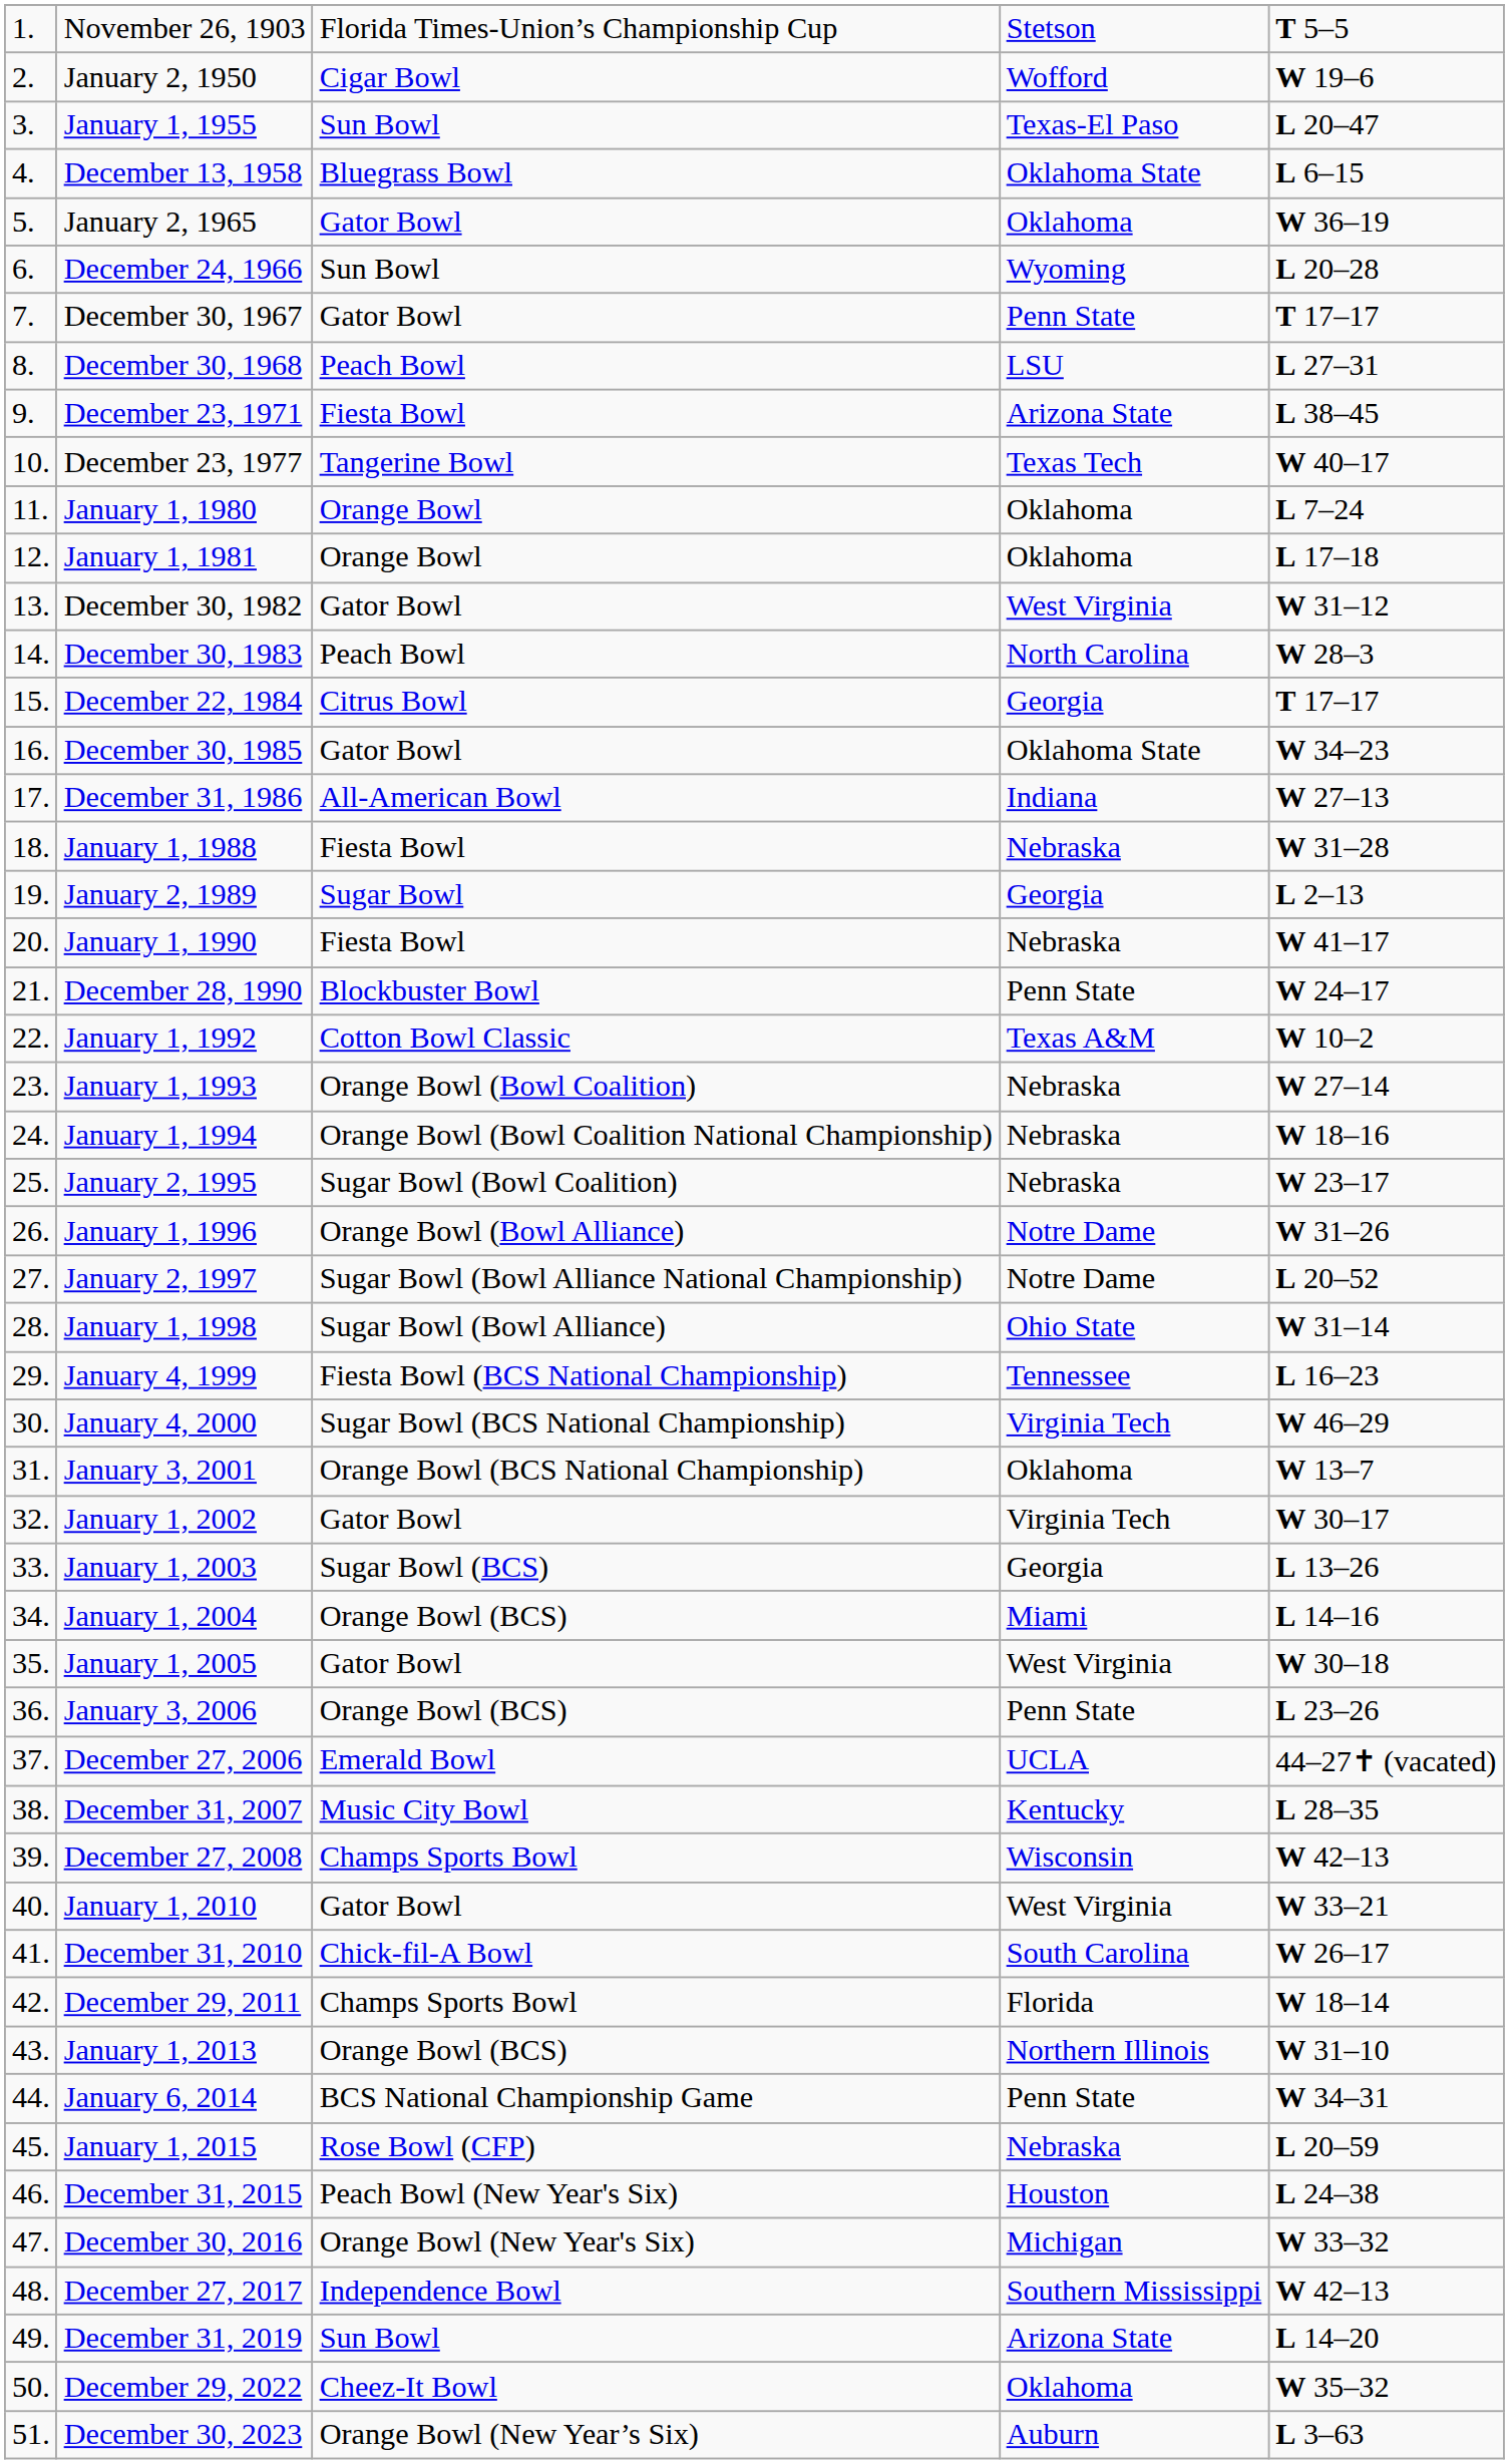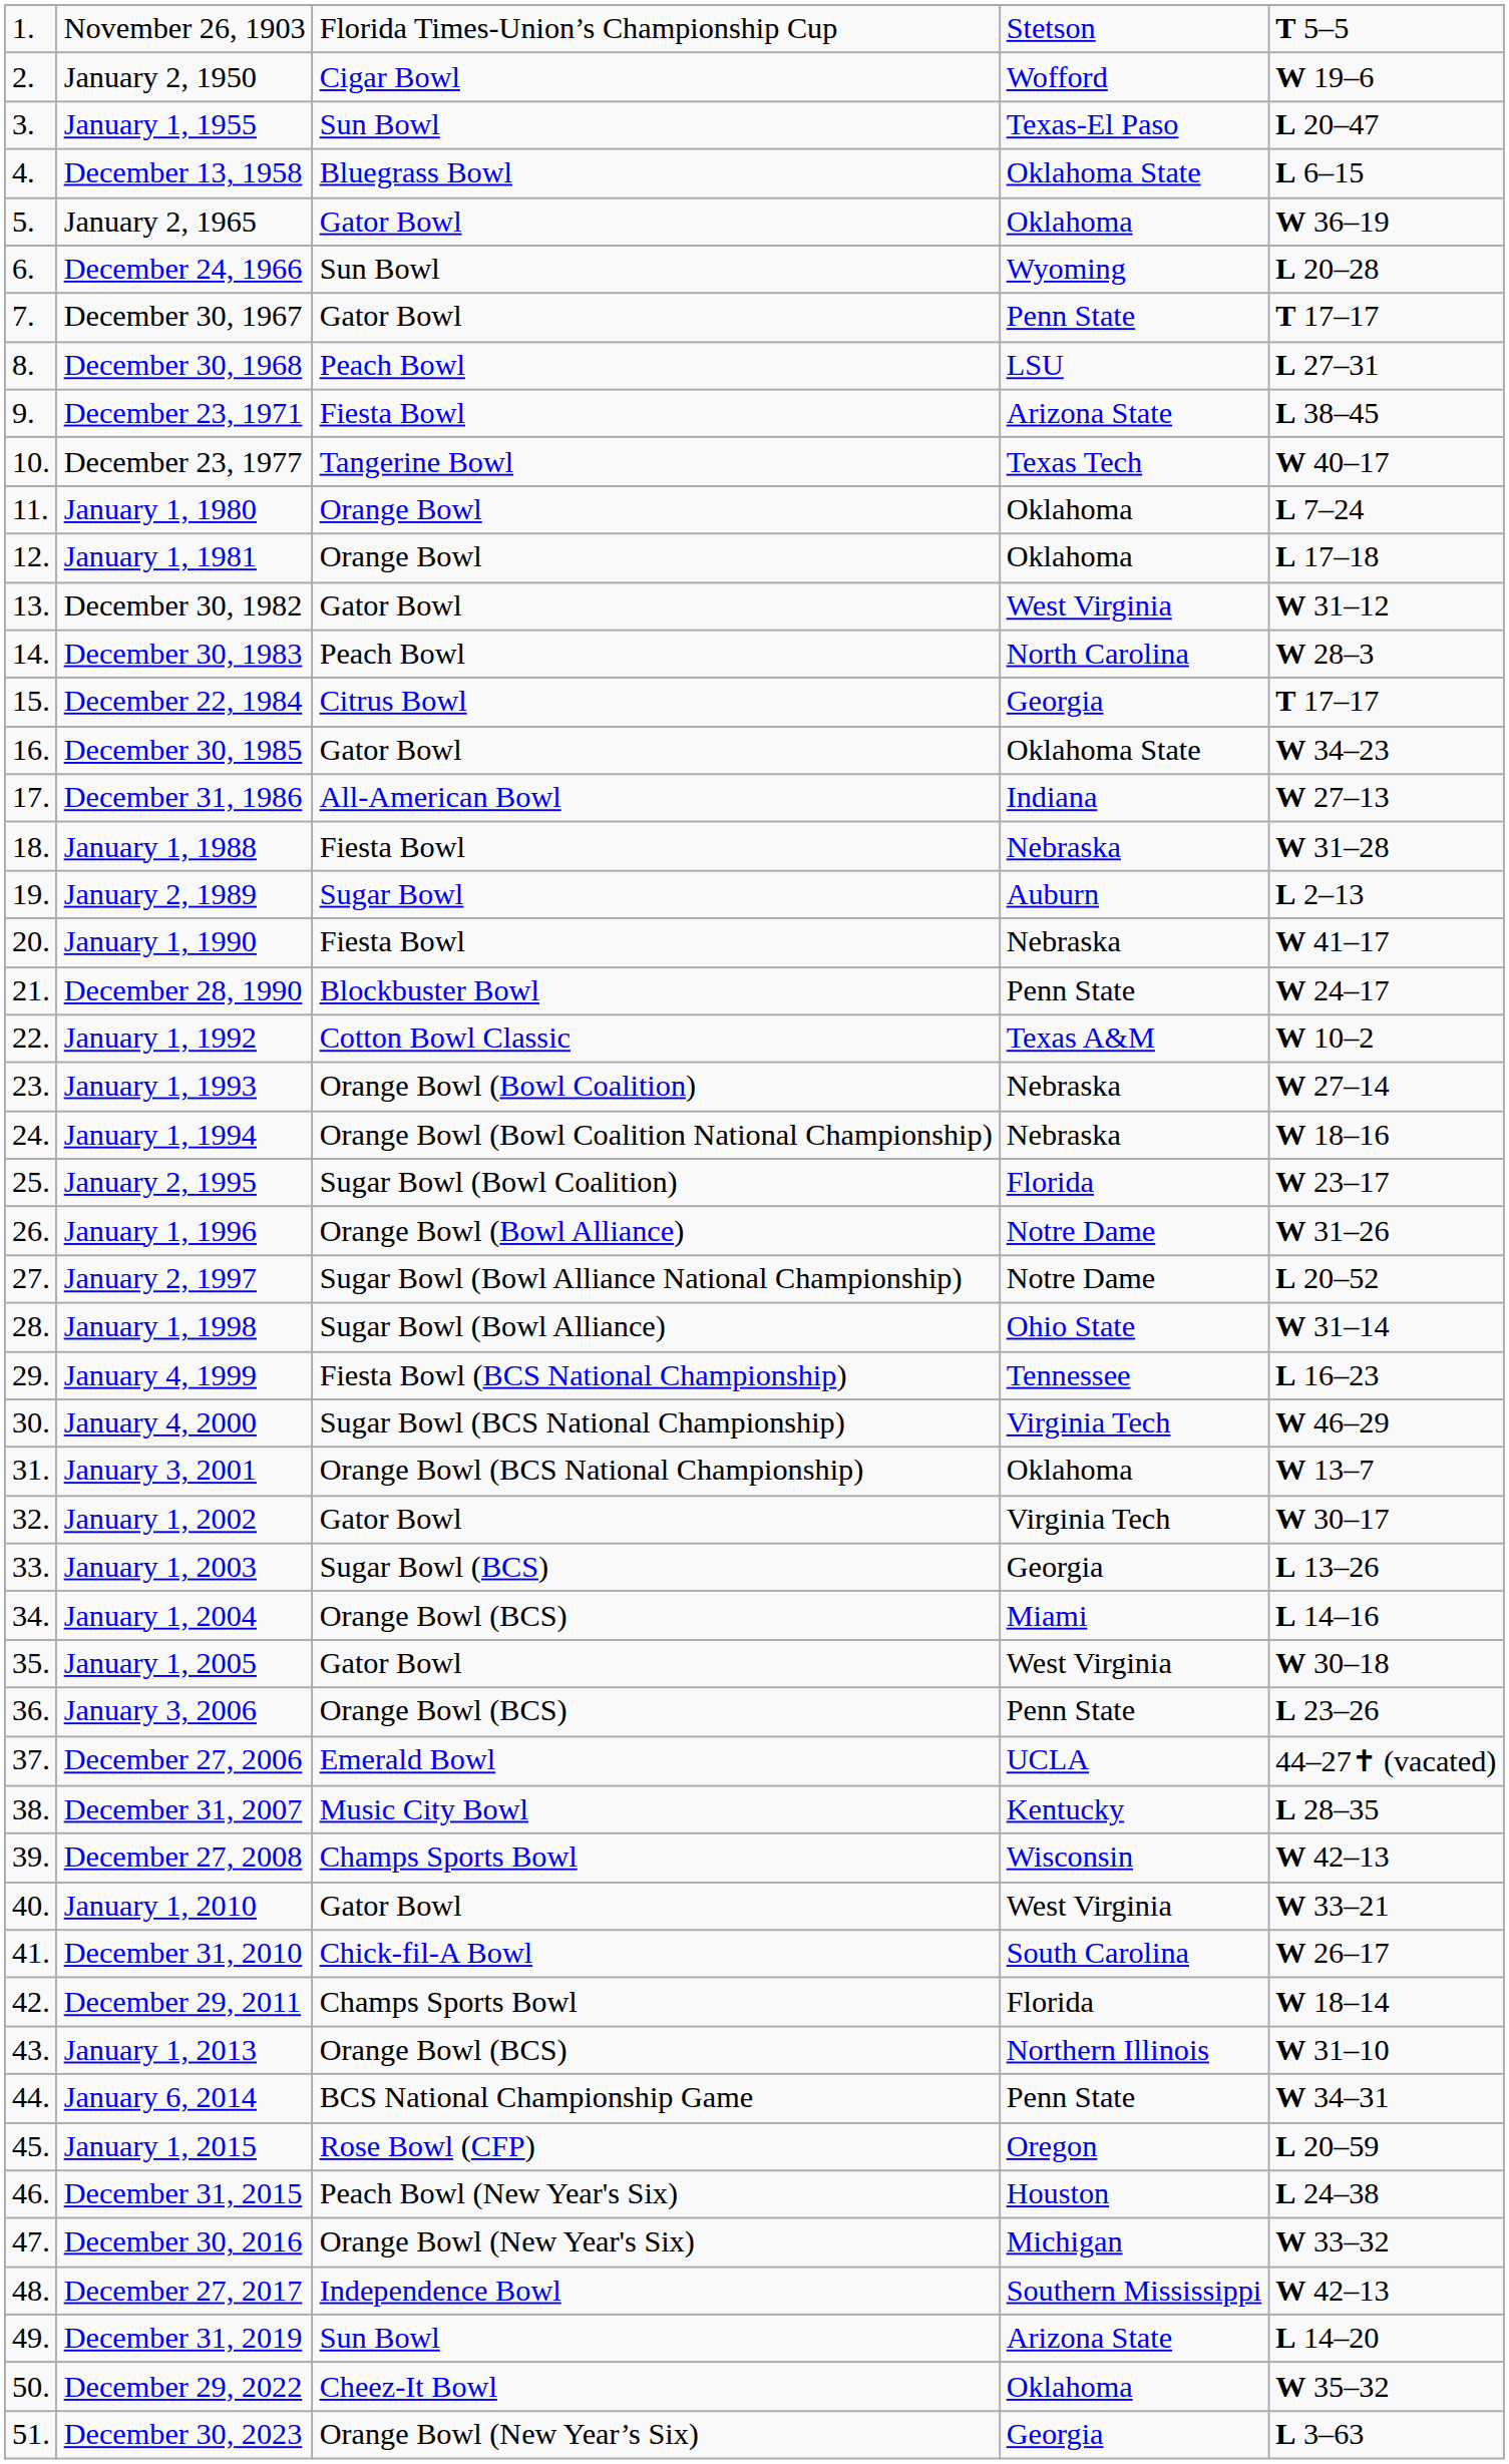January 2, 1989 | column 4: Georgia -> Auburn
January 2, 1995 | column 4: Nebraska -> Florida
January 1, 2015 | column 4: Nebraska -> Oregon
December 30, 2023 | column 4: Auburn -> Georgia
